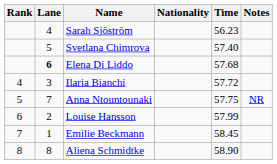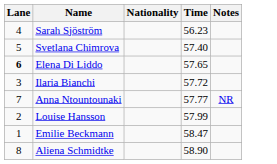- column: Rank | 4 | 5 | 6 | 7 | 8
Elena Di Liddo | Time: 57.68 -> 57.65
Anna Ntountounaki | Time: 57.75 -> 57.77
Emilie Beckmann | Time: 58.45 -> 58.47
